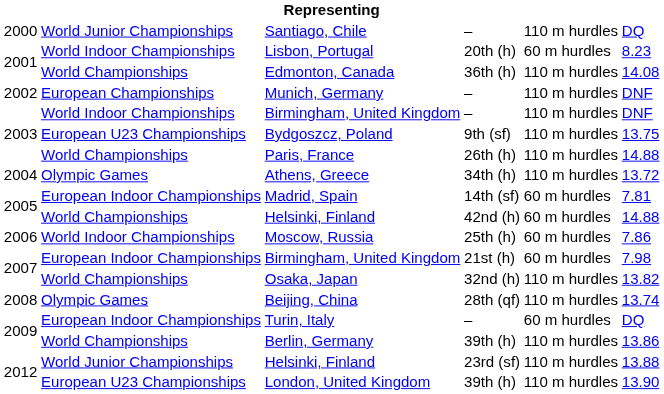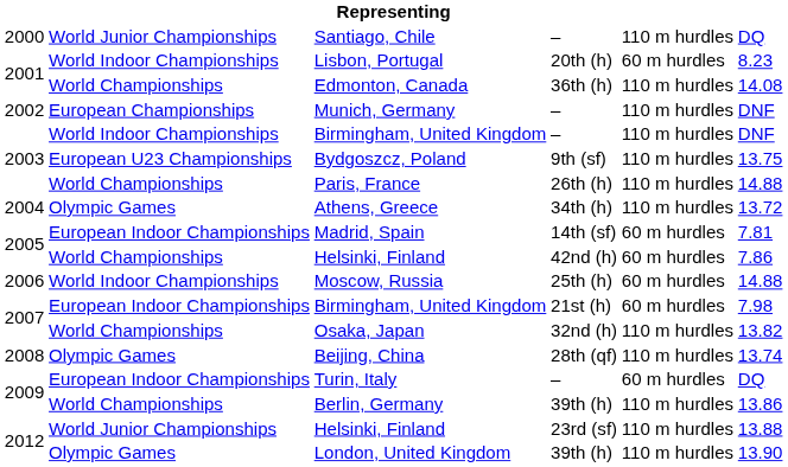Helsinki, Finland / 42nd (h) | column 6: 14.88 -> 7.86
Moscow, Russia | column 6: 7.86 -> 14.88
London, United Kingdom | column 2: European U23 Championships -> Olympic Games
